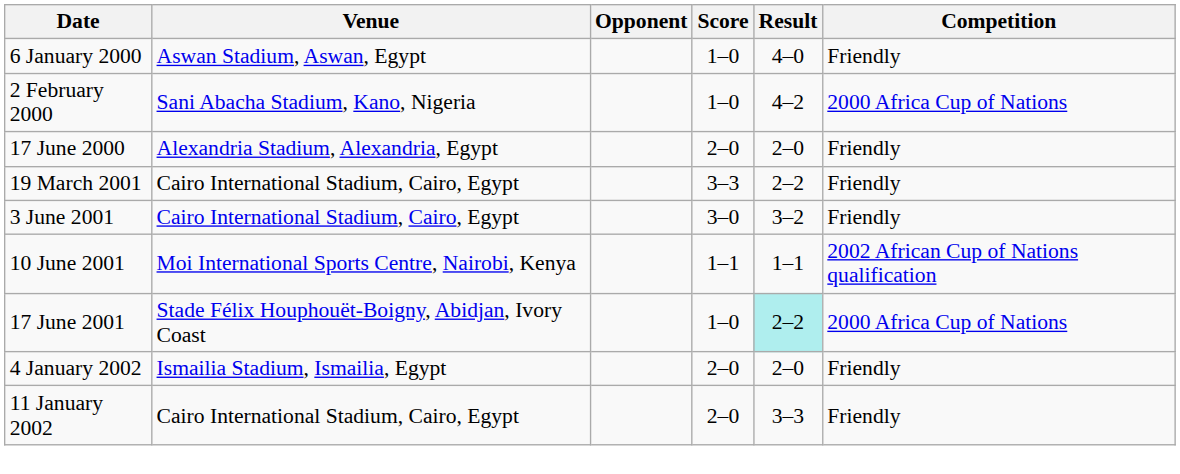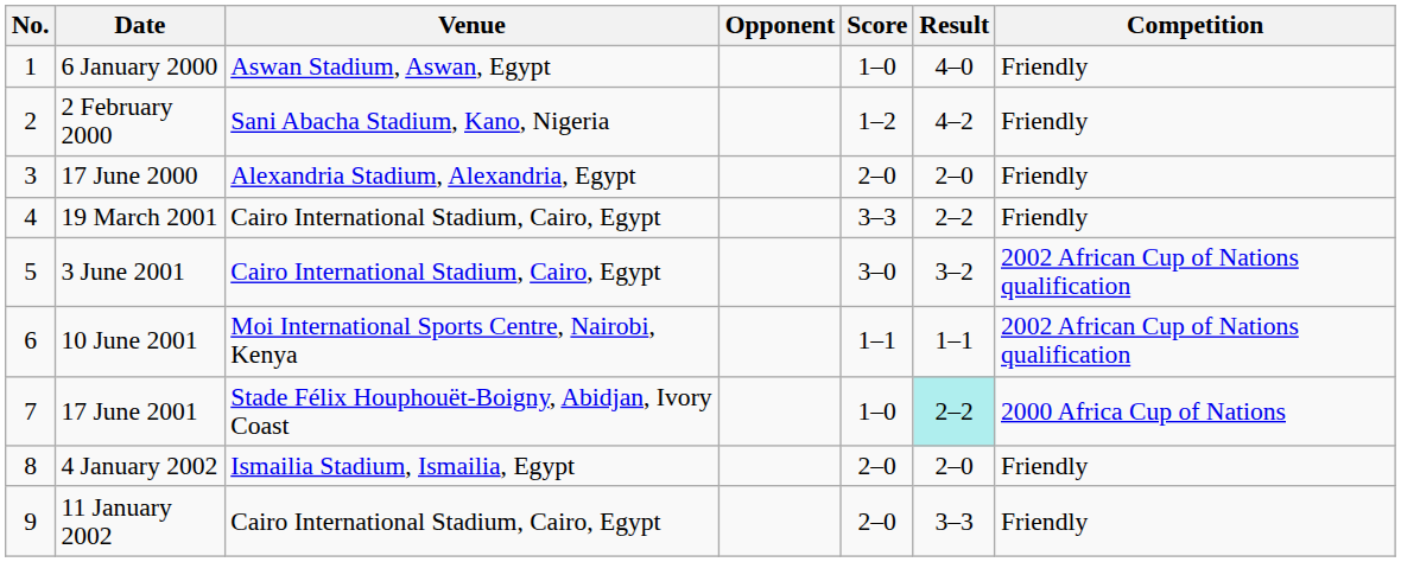+ column: No. | 1 | 2 | 3 | 4 | 5 | 6 | 7 | 8 | 9
2 February 2000 | Score: 1–0 -> 1–2
2 February 2000 | Competition: 2000 Africa Cup of Nations -> Friendly
3 June 2001 | Competition: Friendly -> 2002 African Cup of Nations qualification
